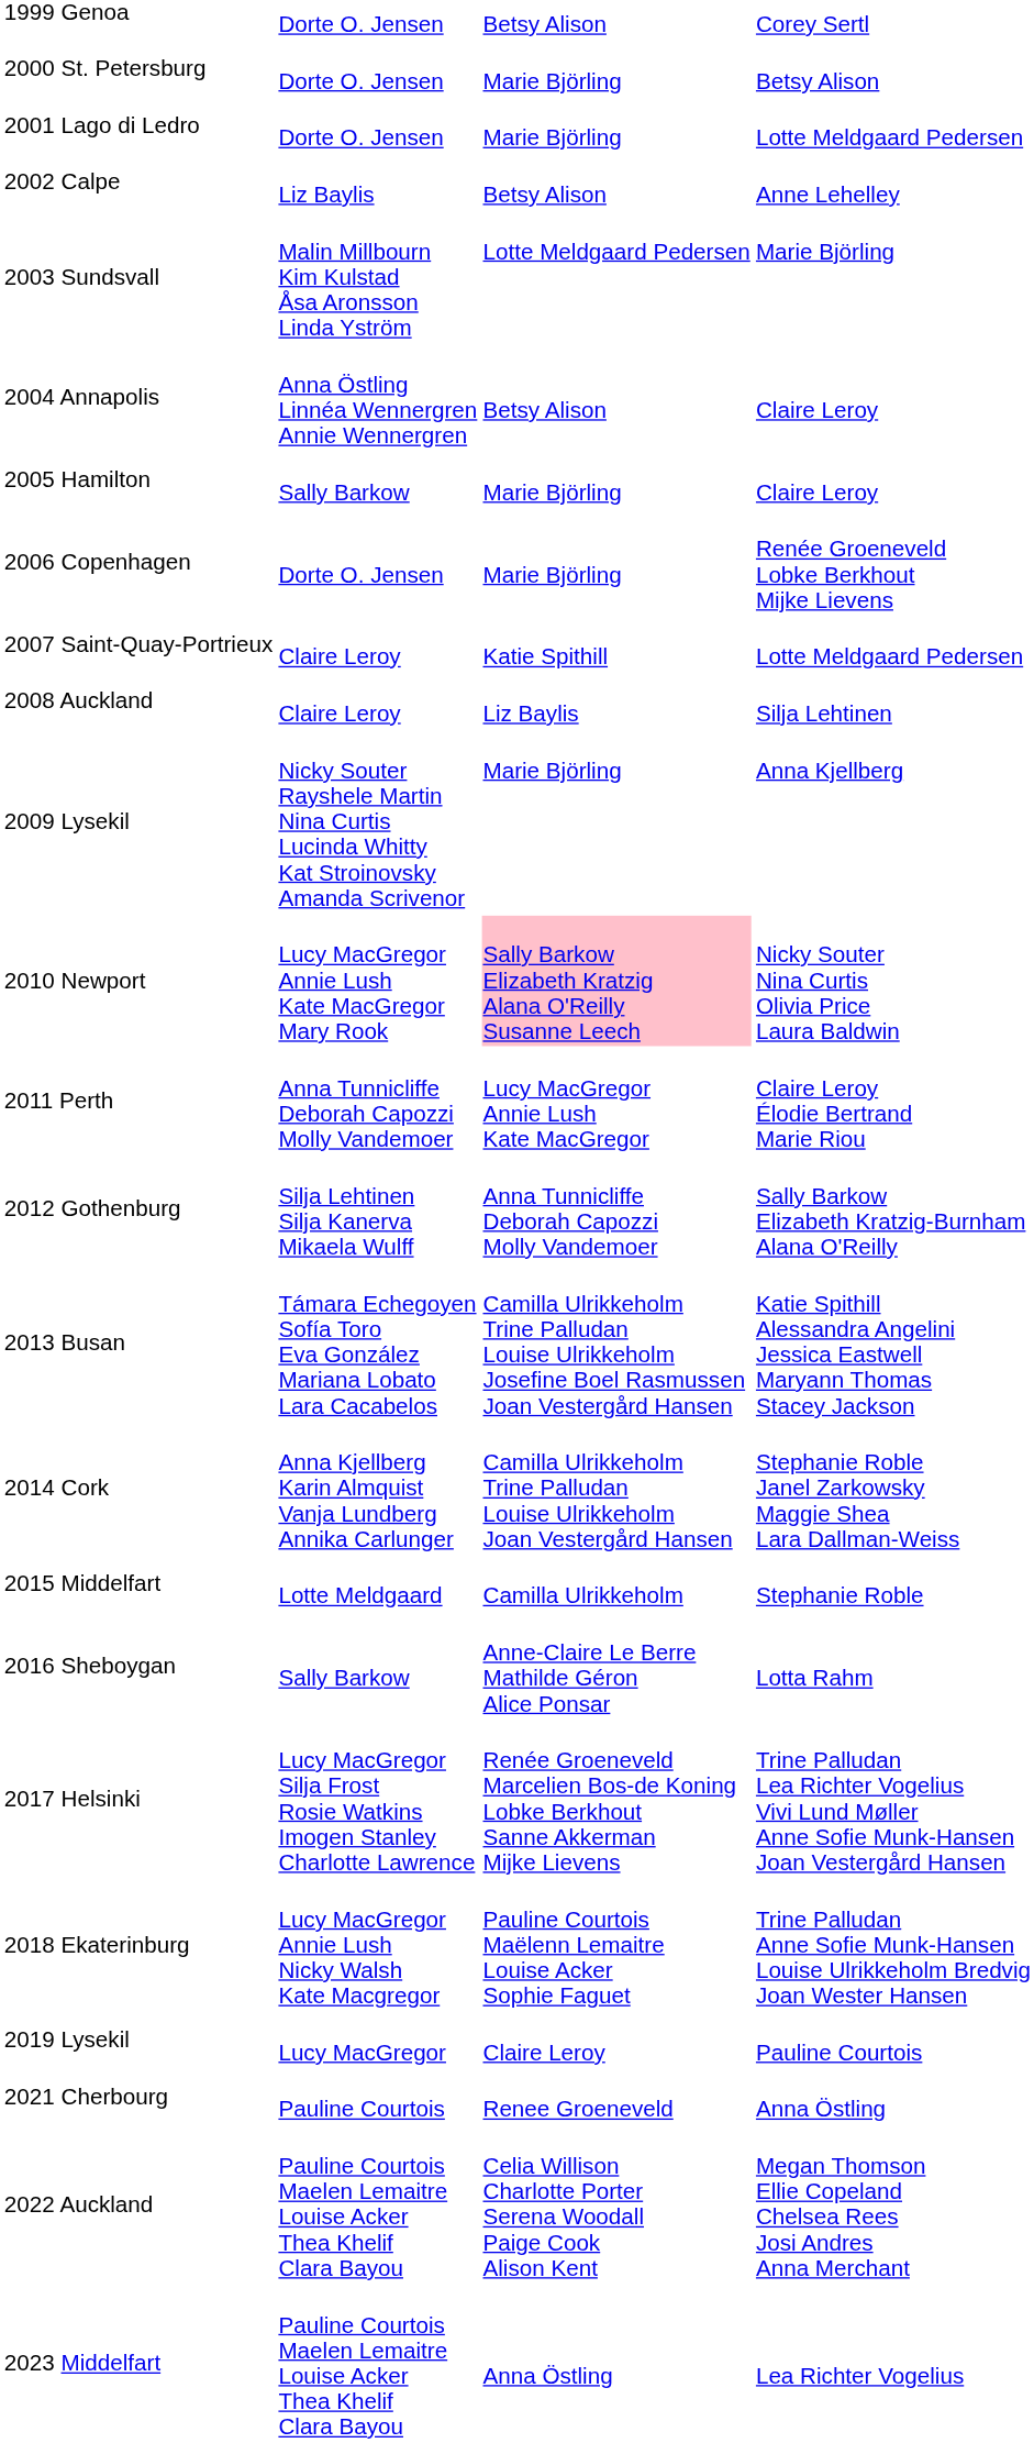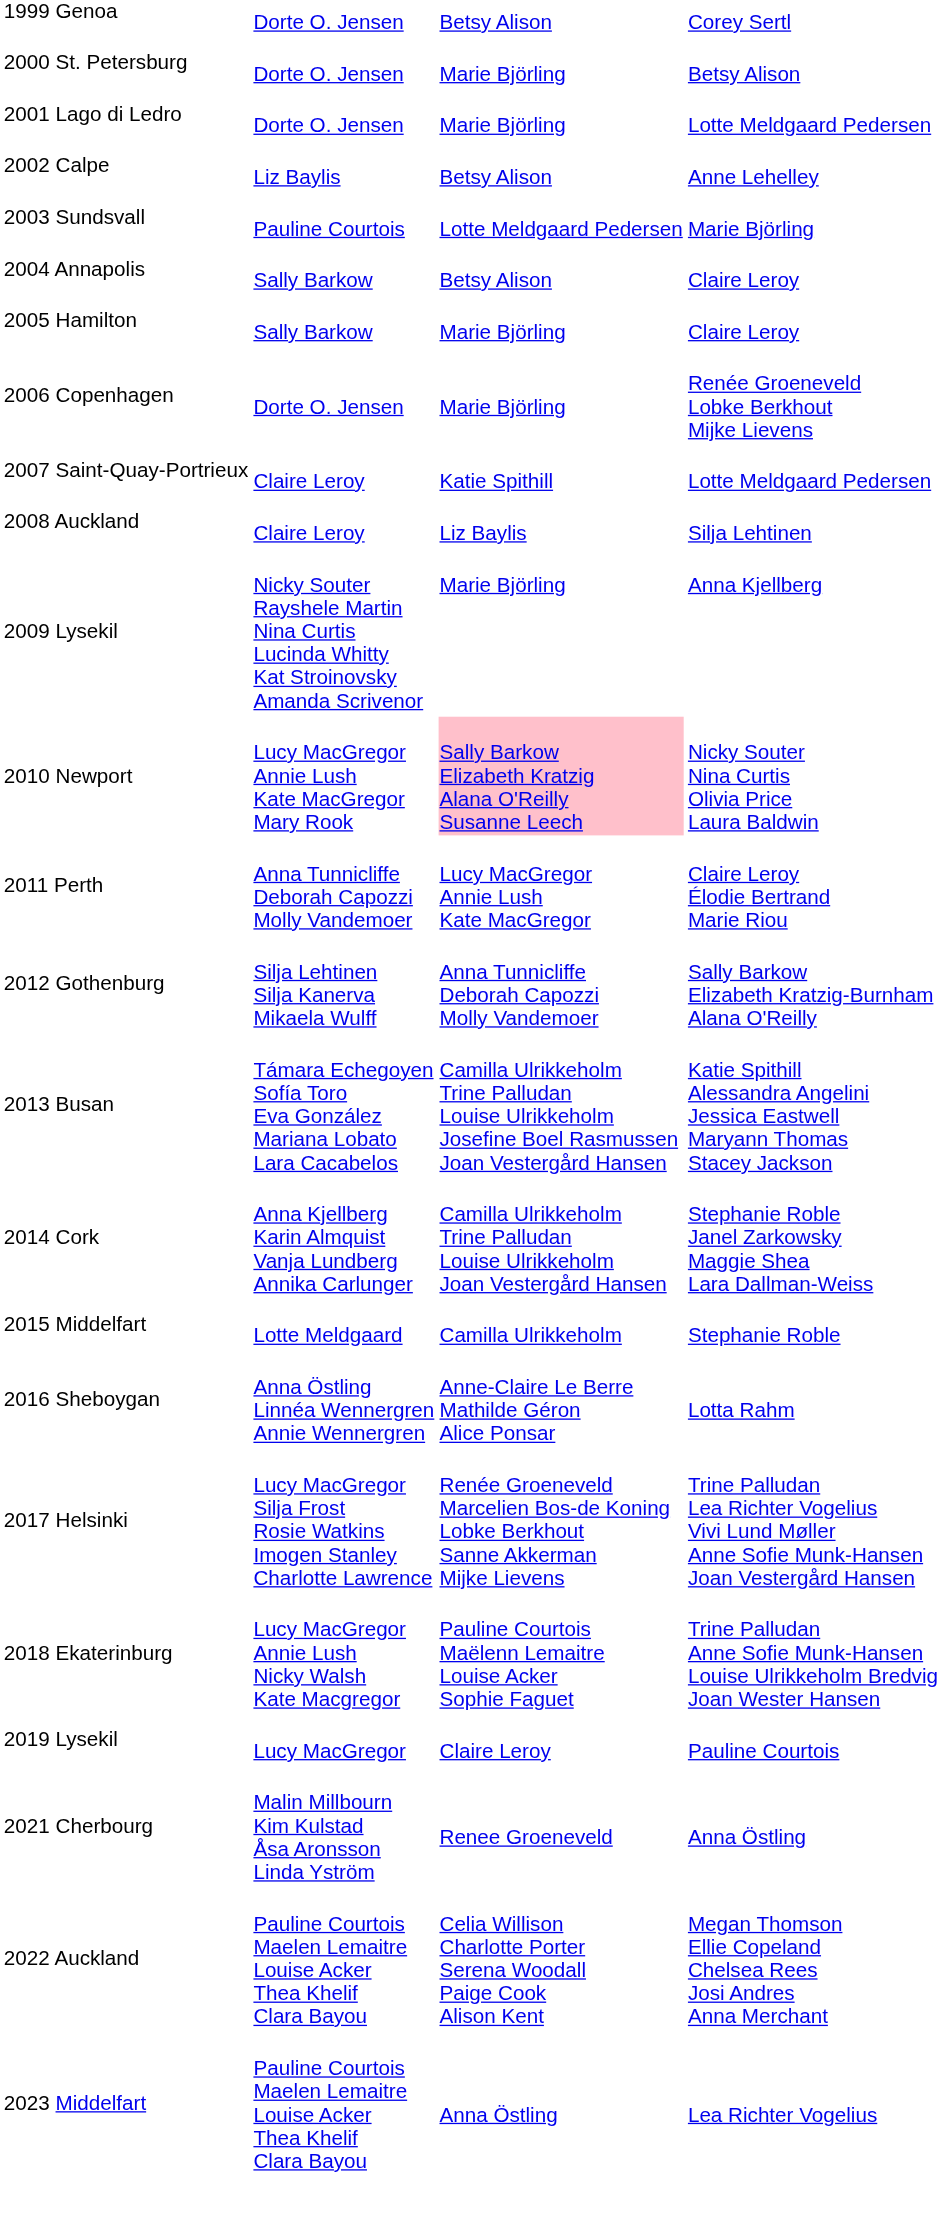2003 Sundsvall | column 2: Malin Millbourn Kim Kulstad Åsa Aronsson Linda Yström -> Pauline Courtois
2004 Annapolis | column 2: Anna Östling Linnéa Wennergren Annie Wennergren -> Sally Barkow
2016 Sheboygan | column 2: Sally Barkow -> Anna Östling Linnéa Wennergren Annie Wennergren
2021 Cherbourg | column 2: Pauline Courtois -> Malin Millbourn Kim Kulstad Åsa Aronsson Linda Yström
